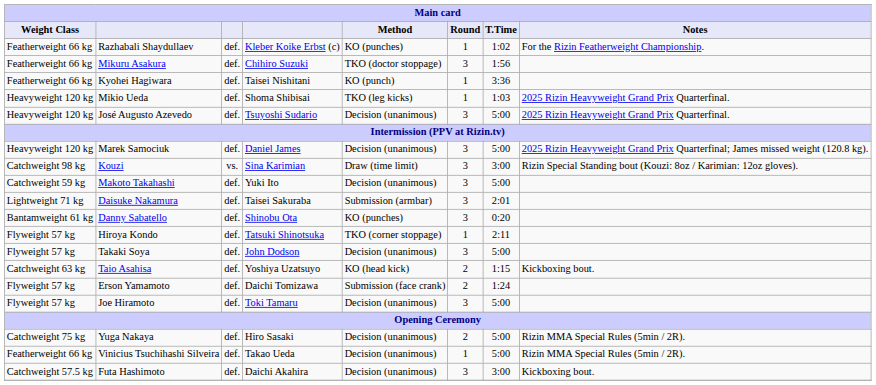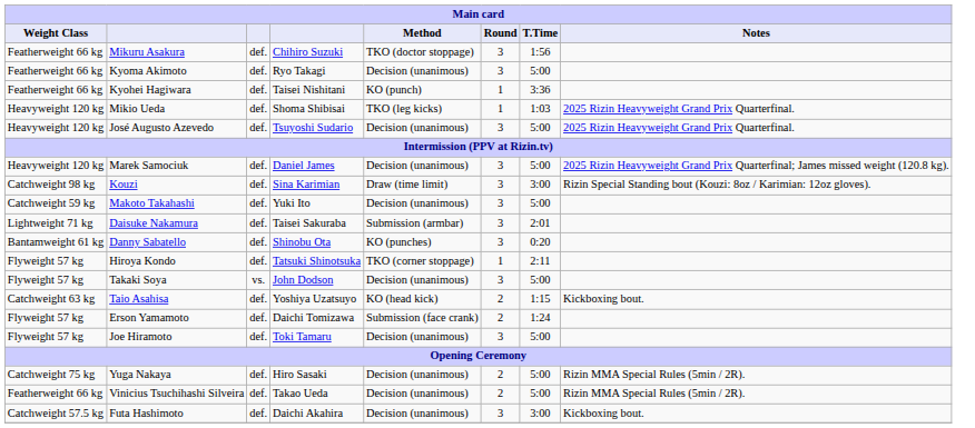- row: Featherweight 66 kg | Razhabali Shaydullaev | def. | Kleber Koike Erbst (c) | KO (punches) | 1 | 1:02 | For the Rizin Featherweight Championship.
+ row: Featherweight 66 kg | Kyoma Akimoto | def. | Ryo Takagi | Decision (unanimous) | 3 | 5:00
Kouzi | column 3: vs. -> def.
Takaki Soya | column 3: def. -> vs.
Vinicius Tsuchihashi Silveira | Round: 1 -> 2
